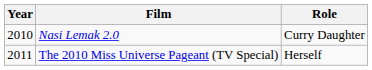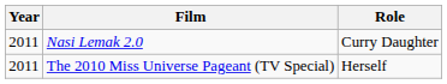Nasi Lemak 2.0 | Year: 2010 -> 2011
